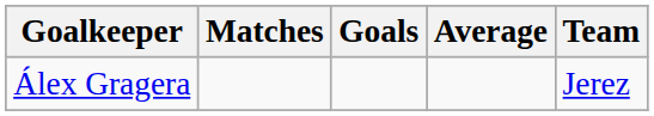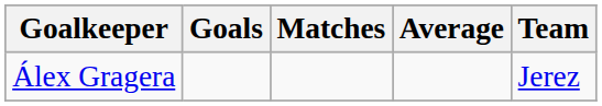columns swapped: Goals <-> Matches
